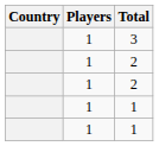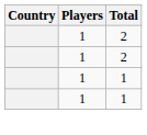- row: 1 | 3
